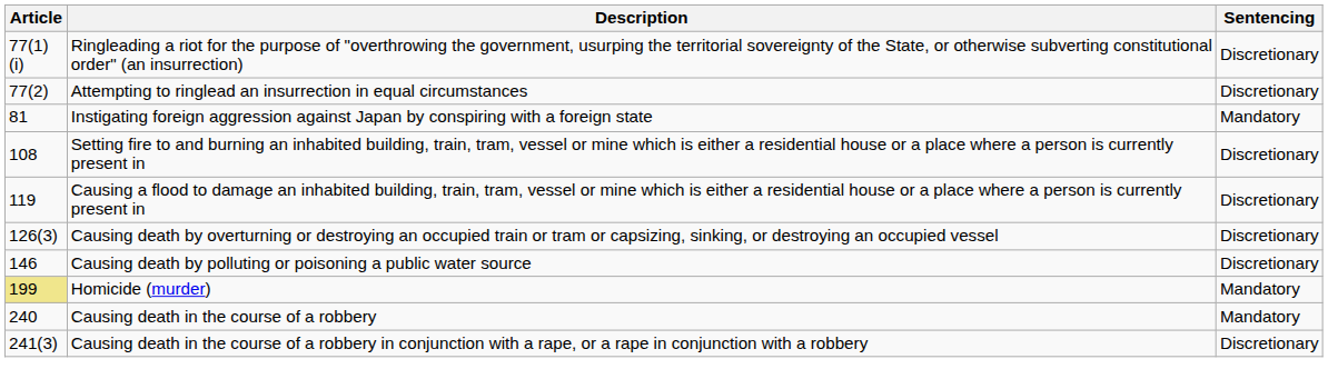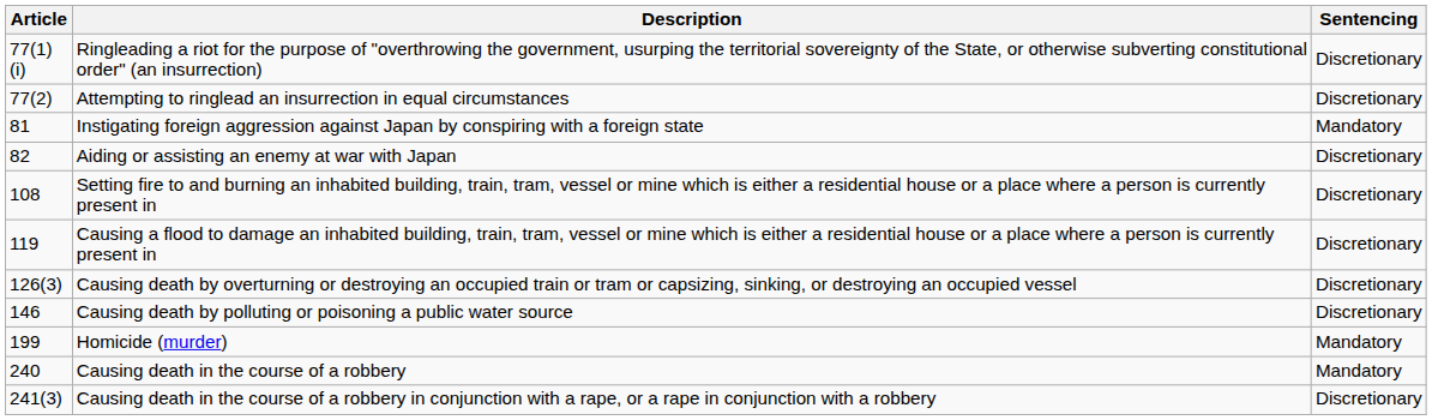+ row: 82 | Aiding or assisting an enemy at war with Japan | Discretionary
Homicide (murder) | Article: khaki background -> no background
